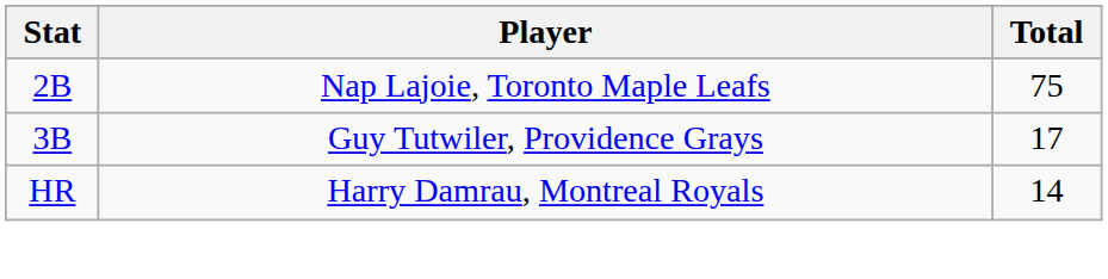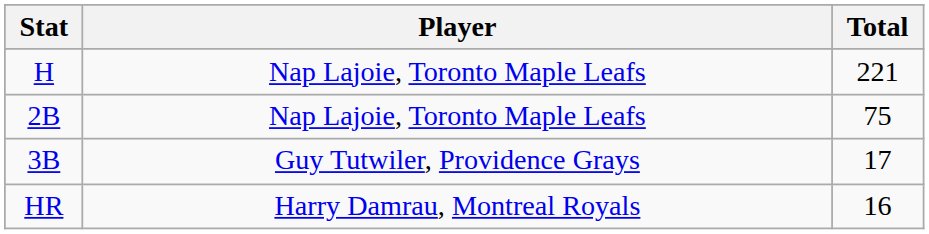+ row: H | Nap Lajoie, Toronto Maple Leafs | 221
HR | Total: 14 -> 16
